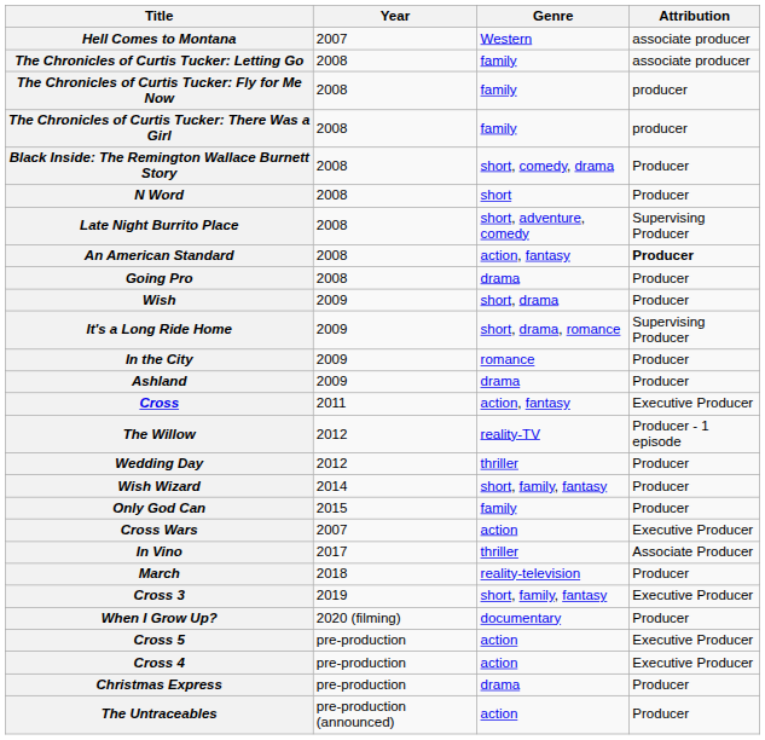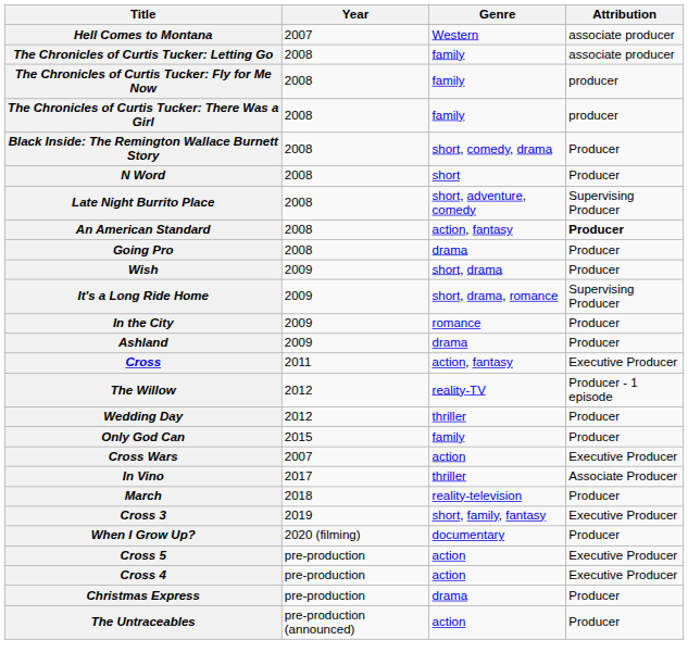- row: Wish Wizard | 2014 | short, family, fantasy | Producer
